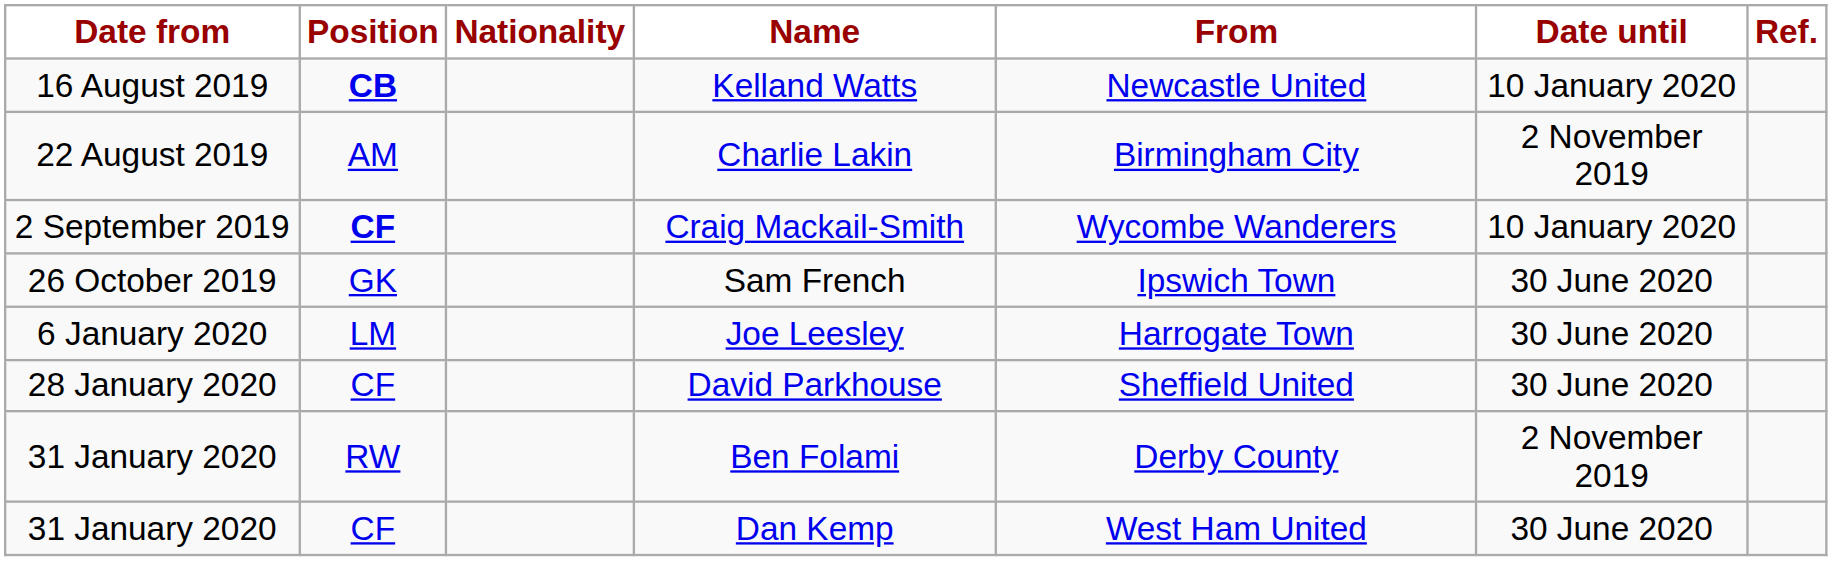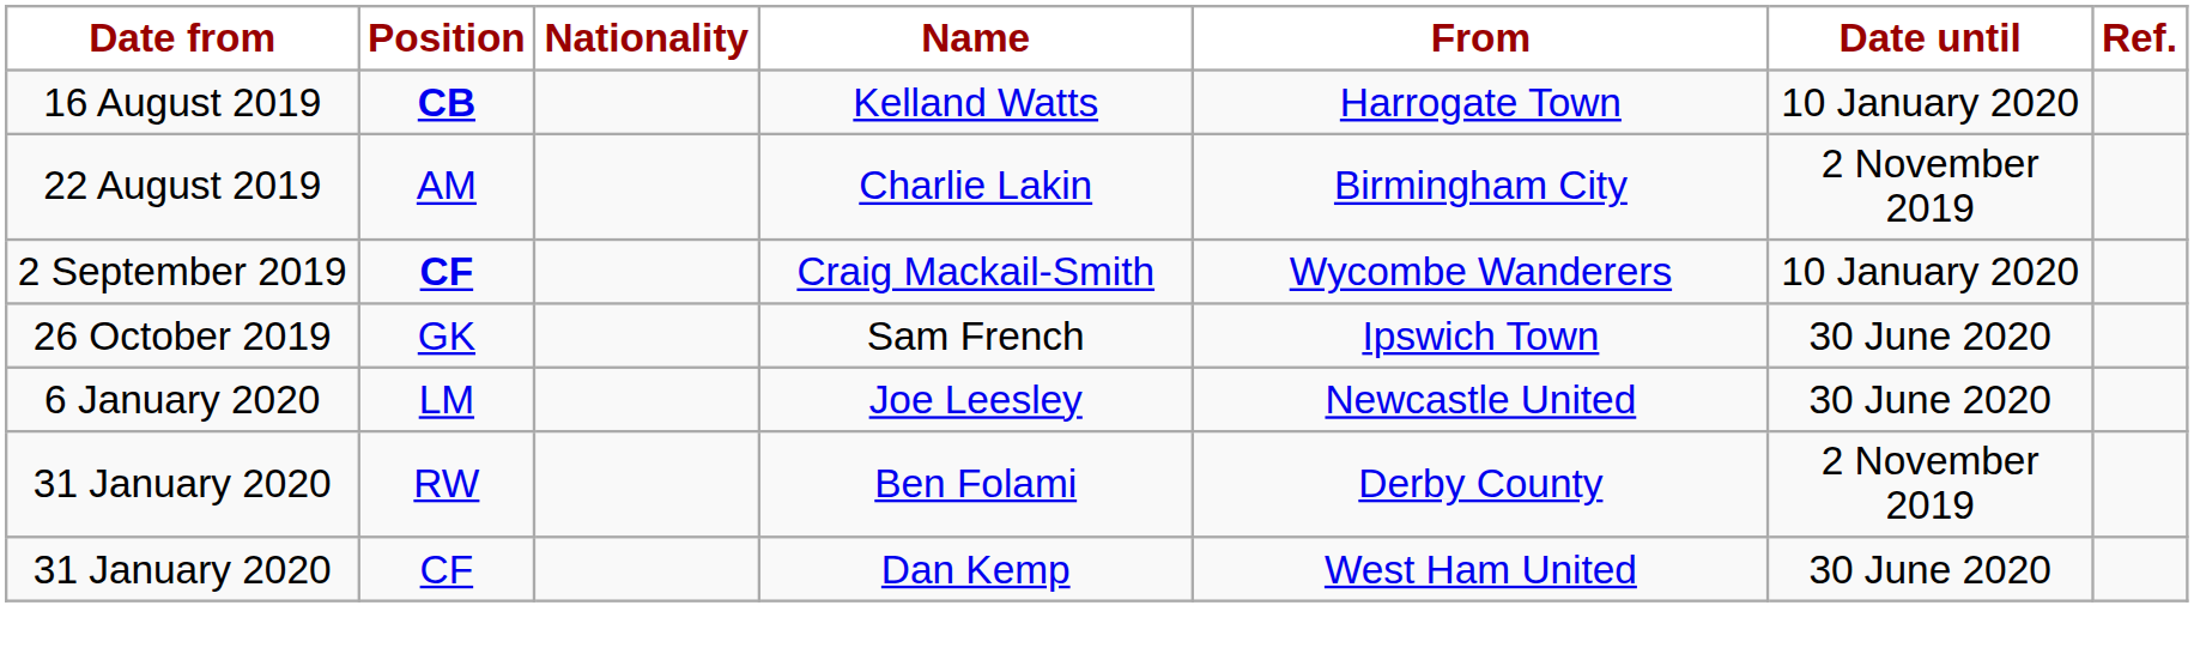Kelland Watts | From: Newcastle United -> Harrogate Town
Joe Leesley | From: Harrogate Town -> Newcastle United
- row: 28 January 2020 | CF | David Parkhouse | Sheffield United | 30 June 2020
